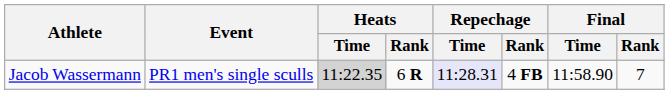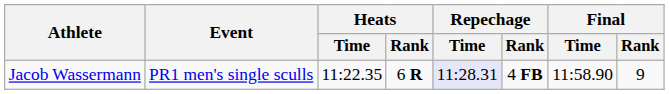Jacob Wassermann | Heats / Time: lightgrey background -> no background
Jacob Wassermann | Final / Rank: 7 -> 9
